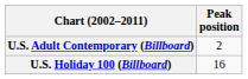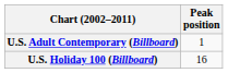U.S. Adult Contemporary (Billboard) | Peak position: 2 -> 1
